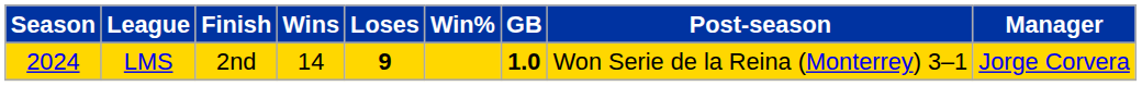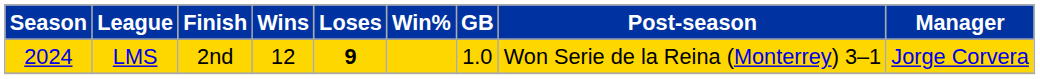LMS | Wins: 14 -> 12
LMS | GB: bold -> normal
